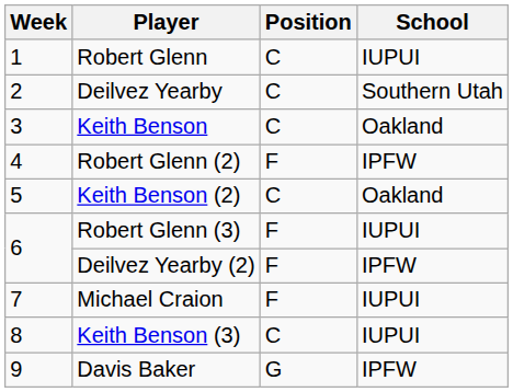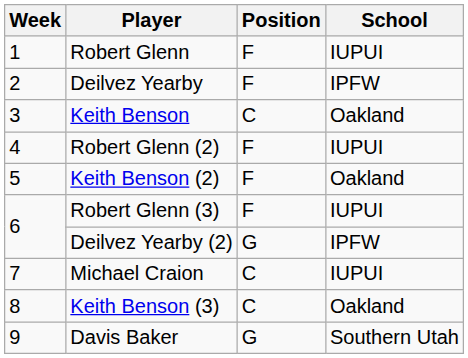Robert Glenn | Position: C -> F
Deilvez Yearby | Position: C -> F
Deilvez Yearby | School: Southern Utah -> IPFW
Robert Glenn (2) | School: IPFW -> IUPUI
Keith Benson (2) | Position: C -> F
Deilvez Yearby (2) | Position: F -> G
Michael Craion | Position: F -> C
Keith Benson (3) | School: IUPUI -> Oakland
Davis Baker | School: IPFW -> Southern Utah
